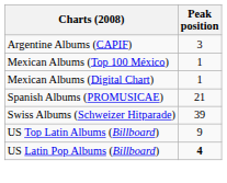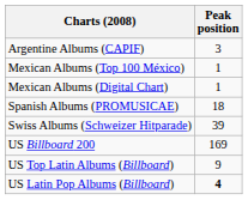Spanish Albums (PROMUSICAE) | Peak position: 21 -> 18
+ row: US Billboard 200 | 169
